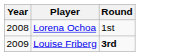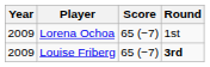+ column: Score | 65 (−7) | 65 (−7)
Lorena Ochoa | Year: 2008 -> 2009
